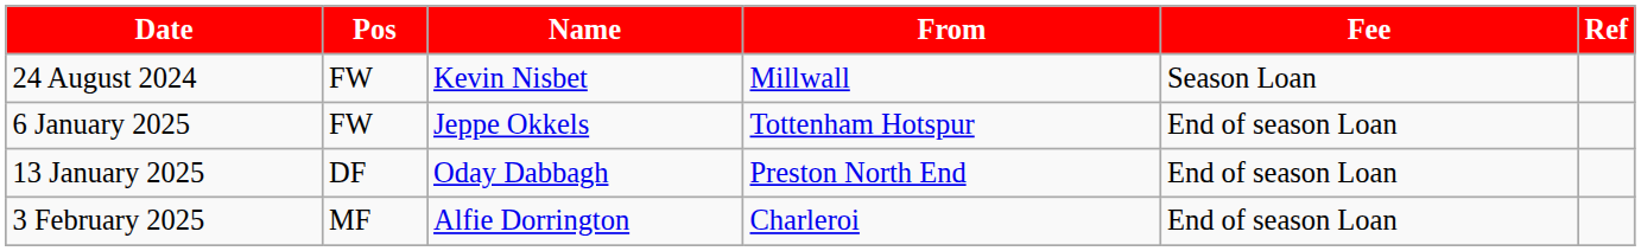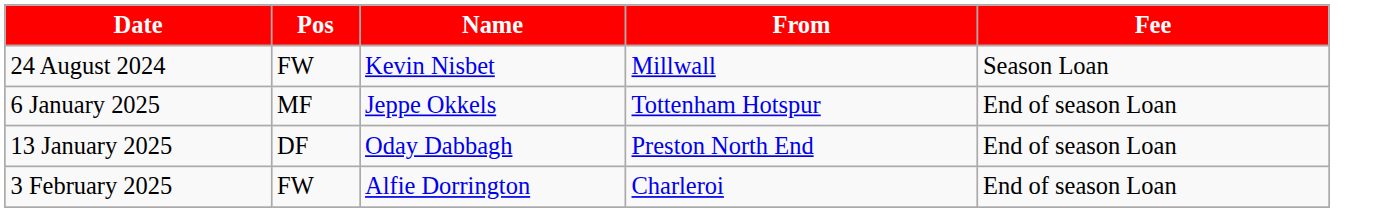- column: Ref
6 January 2025 | Pos: FW -> MF
3 February 2025 | Pos: MF -> FW
